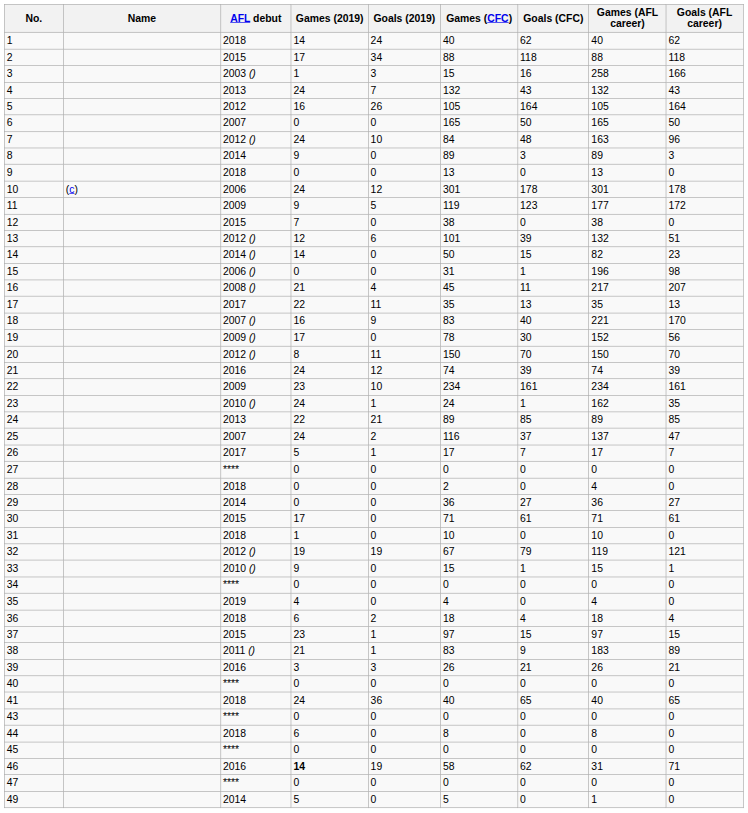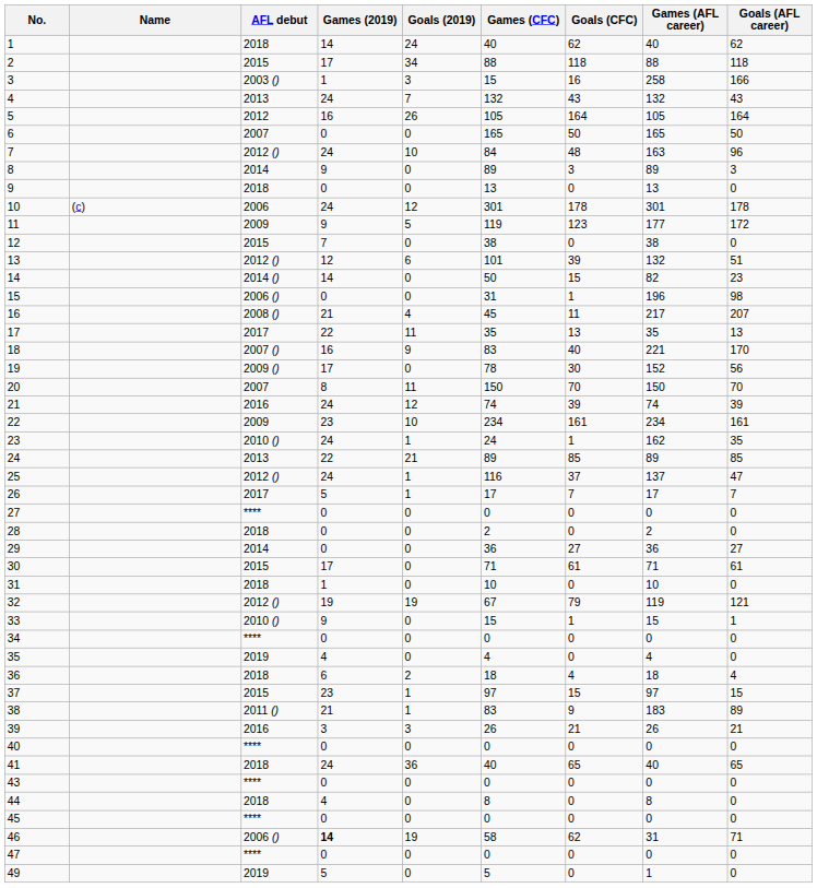20 | AFL debut: 2012 () -> 2007
25 | AFL debut: 2007 -> 2012 ()
25 | Goals (2019): 2 -> 1
28 | Games (AFL career): 4 -> 2
44 | Games (2019): 6 -> 4
46 | AFL debut: 2016 -> 2006 ()
49 | AFL debut: 2014 -> 2019
